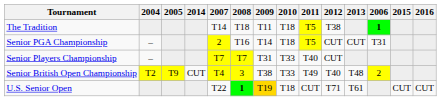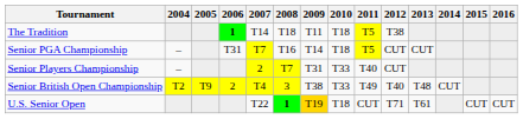columns swapped: 2006 <-> 2014
Senior PGA Championship | 2007: 2 -> T7
Senior Players Championship | 2007: T7 -> 2
